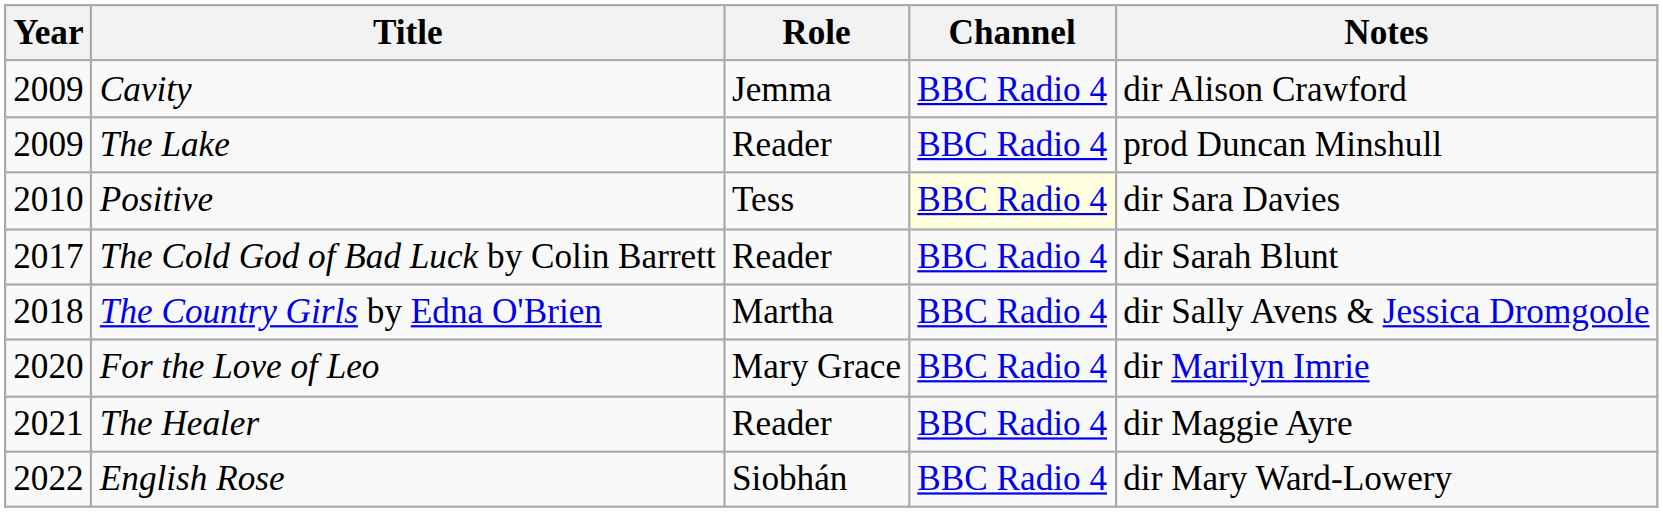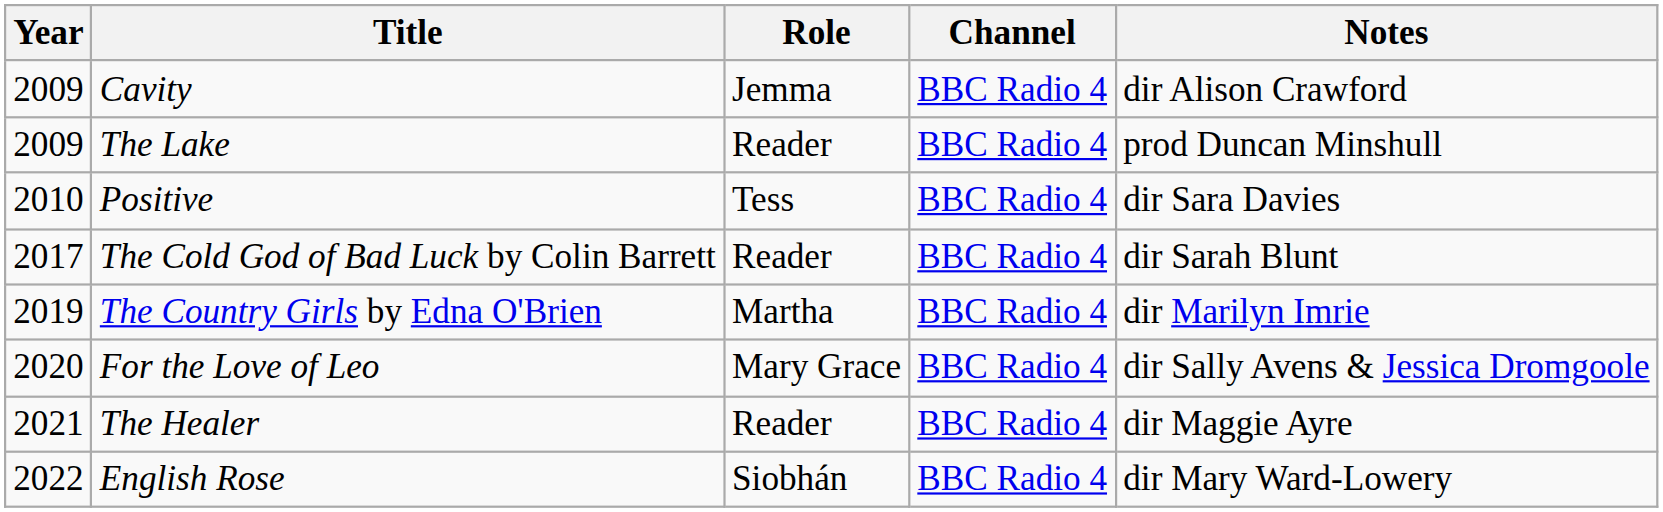Positive | Channel: lightyellow background -> no background
The Country Girls by Edna O'Brien | Year: 2018 -> 2019
The Country Girls by Edna O'Brien | Notes: dir Sally Avens & Jessica Dromgoole -> dir Marilyn Imrie
For the Love of Leo | Notes: dir Marilyn Imrie -> dir Sally Avens & Jessica Dromgoole
